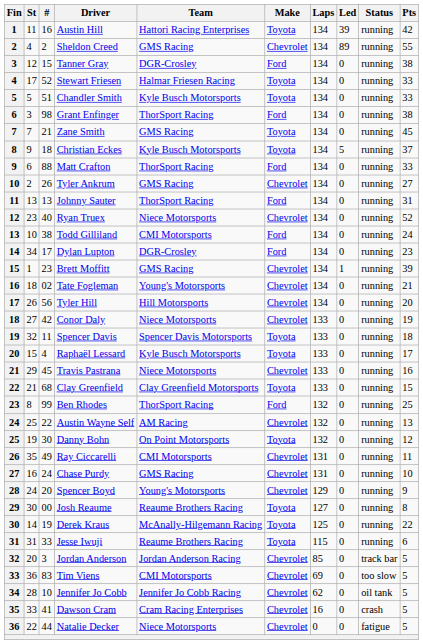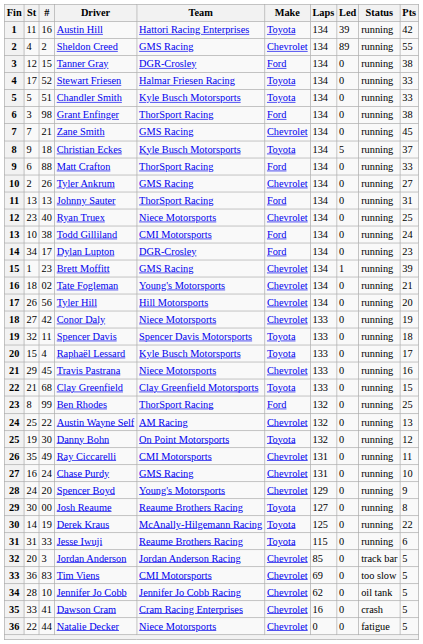Zane Smith | Make: Toyota -> Chevrolet
Ryan Truex | Pts: 52 -> 25
